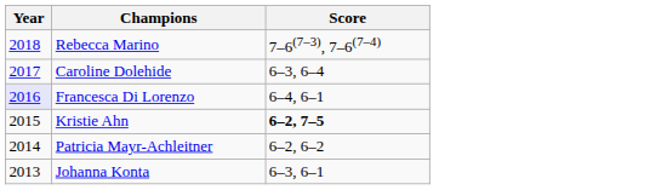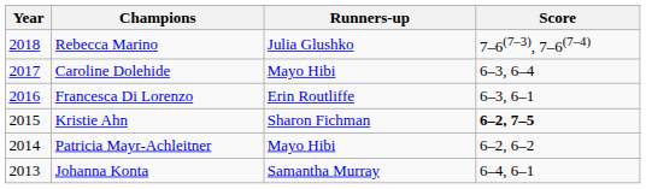+ column: Runners-up | Julia Glushko | Mayo Hibi | Erin Routliffe | Sharon Fichman | Mayo Hibi | Samantha Murray
Francesca Di Lorenzo | Year: lavender background -> no background
Francesca Di Lorenzo | Score: 6–4, 6–1 -> 6–3, 6–1
Johanna Konta | Score: 6–3, 6–1 -> 6–4, 6–1
